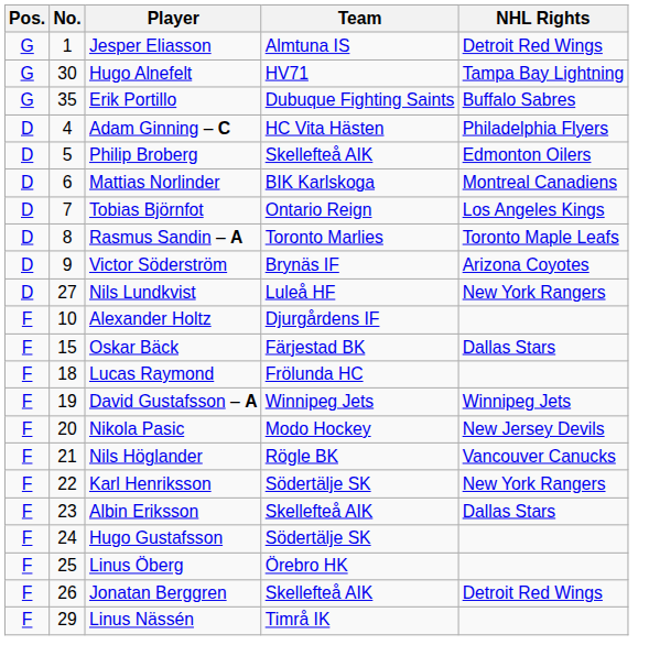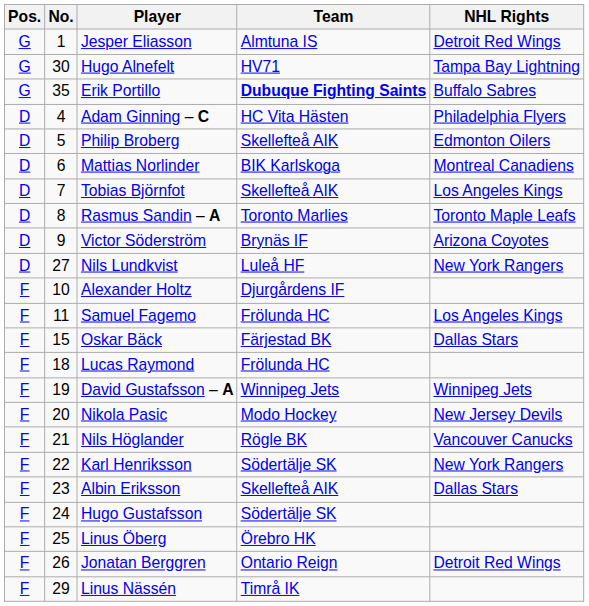Erik Portillo | Team: normal -> bold
Tobias Björnfot | Team: Ontario Reign -> Skellefteå AIK
+ row: F | 11 | Samuel Fagemo | Frölunda HC | Los Angeles Kings
Jonatan Berggren | Team: Skellefteå AIK -> Ontario Reign
